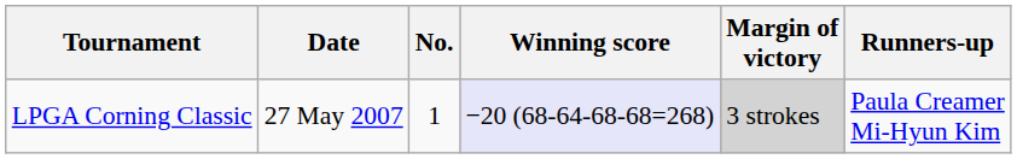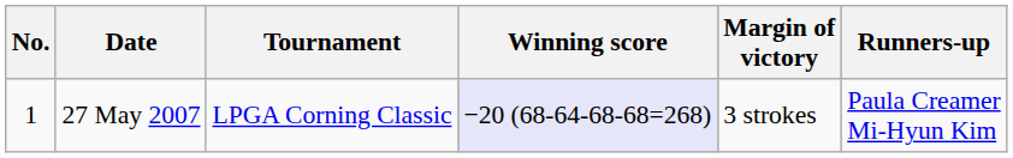columns swapped: No. <-> Tournament
27 May 2007 | Margin of victory: lightgrey background -> no background
